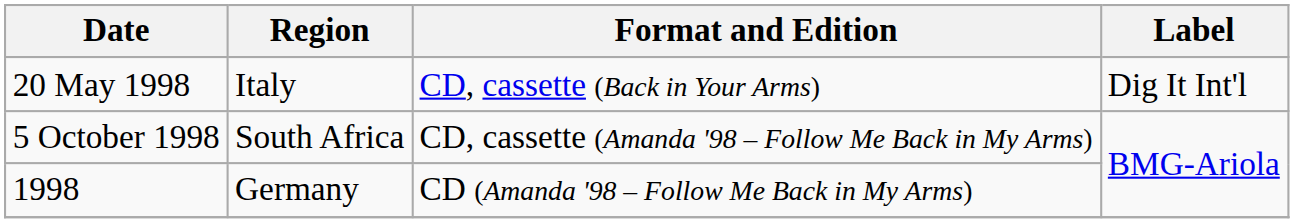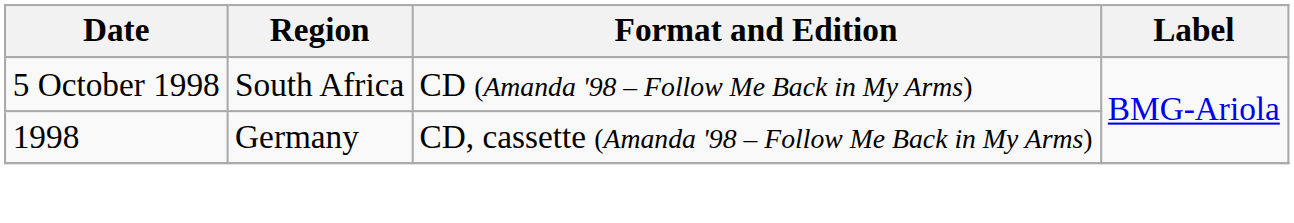- row: 20 May 1998 | Italy | CD, cassette (Back in Your Arms) | Dig It Int'l
5 October 1998 | Format and Edition: CD, cassette (Amanda '98 – Follow Me Back in My Arms) -> CD (Amanda '98 – Follow Me Back in My Arms)
1998 | Format and Edition: CD (Amanda '98 – Follow Me Back in My Arms) -> CD, cassette (Amanda '98 – Follow Me Back in My Arms)
